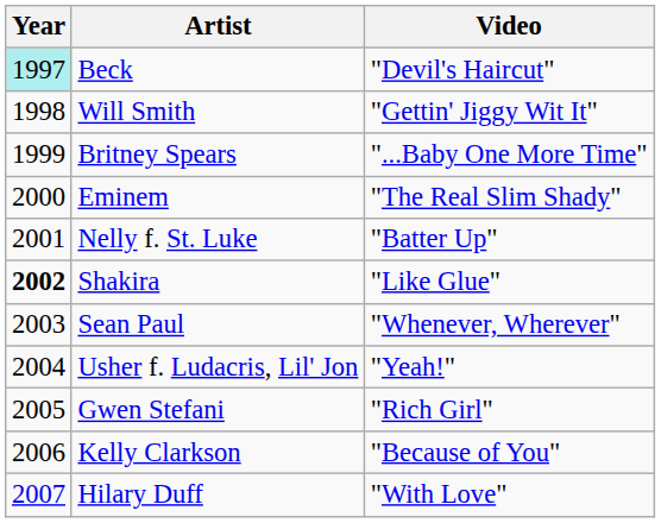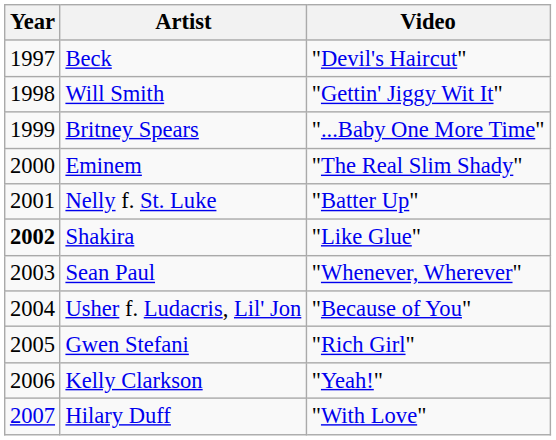Beck | Year: paleturquoise background -> no background
Usher f. Ludacris, Lil' Jon | Video: "Yeah!" -> "Because of You"
Kelly Clarkson | Video: "Because of You" -> "Yeah!"
